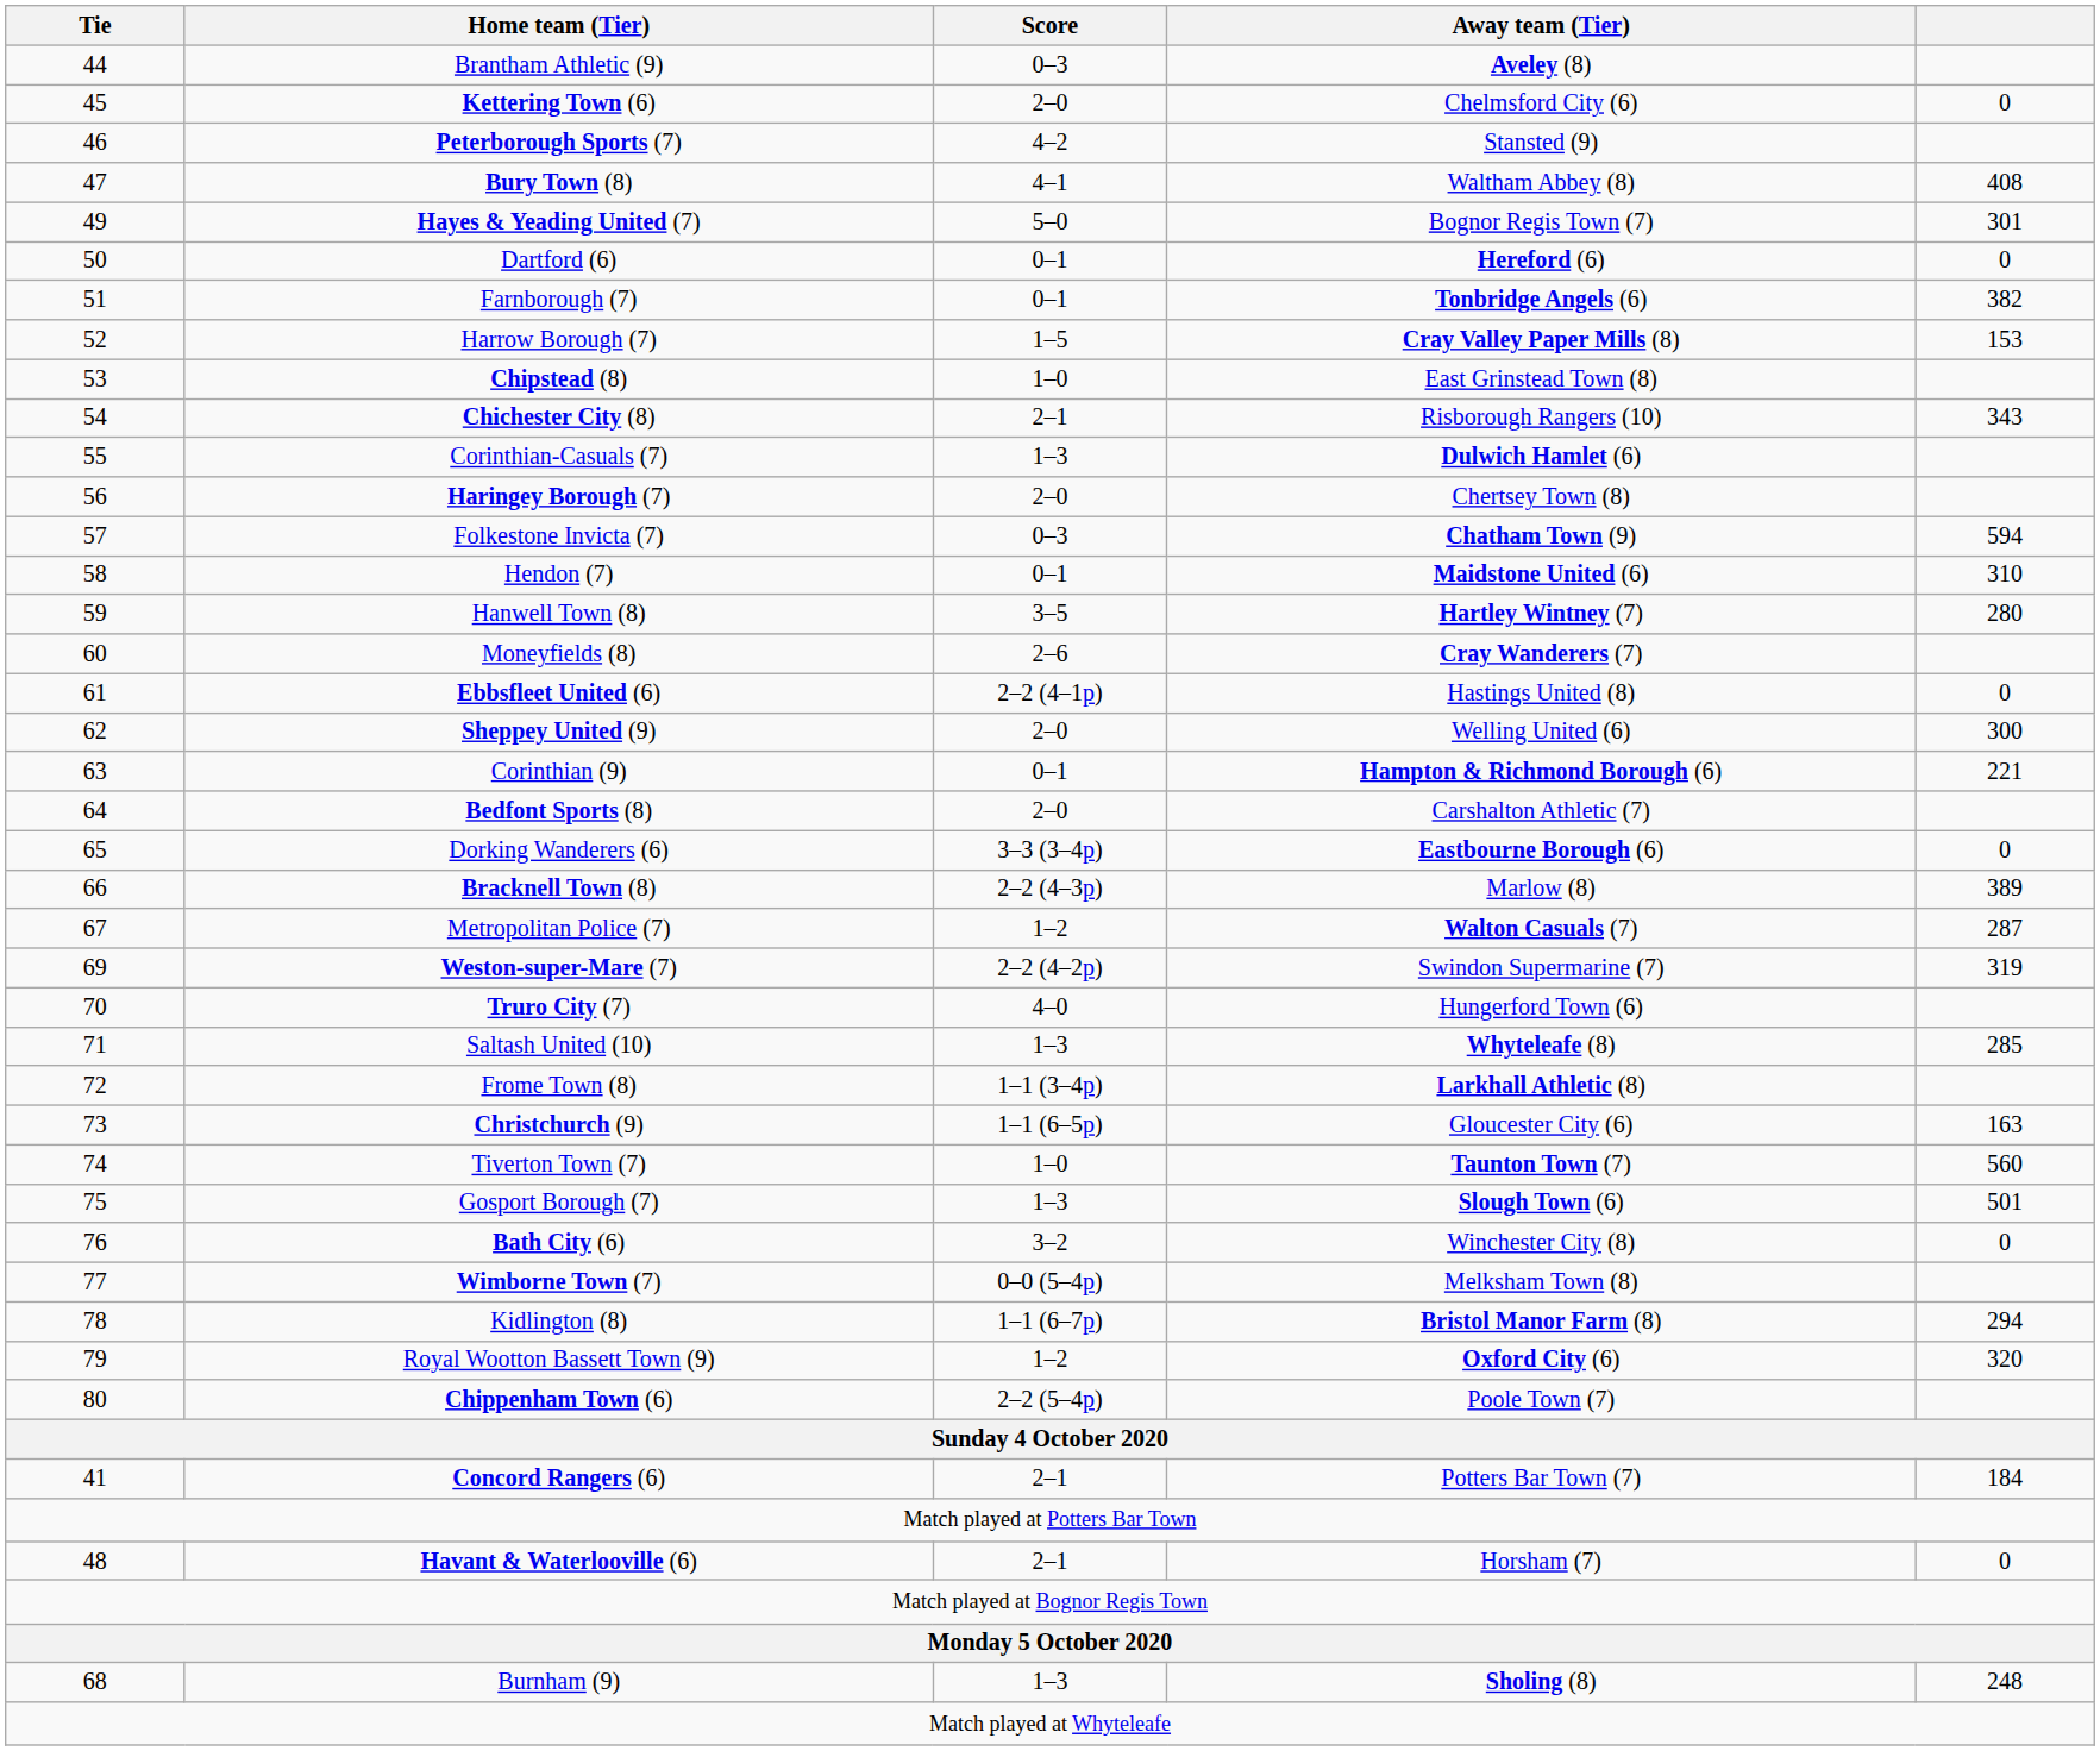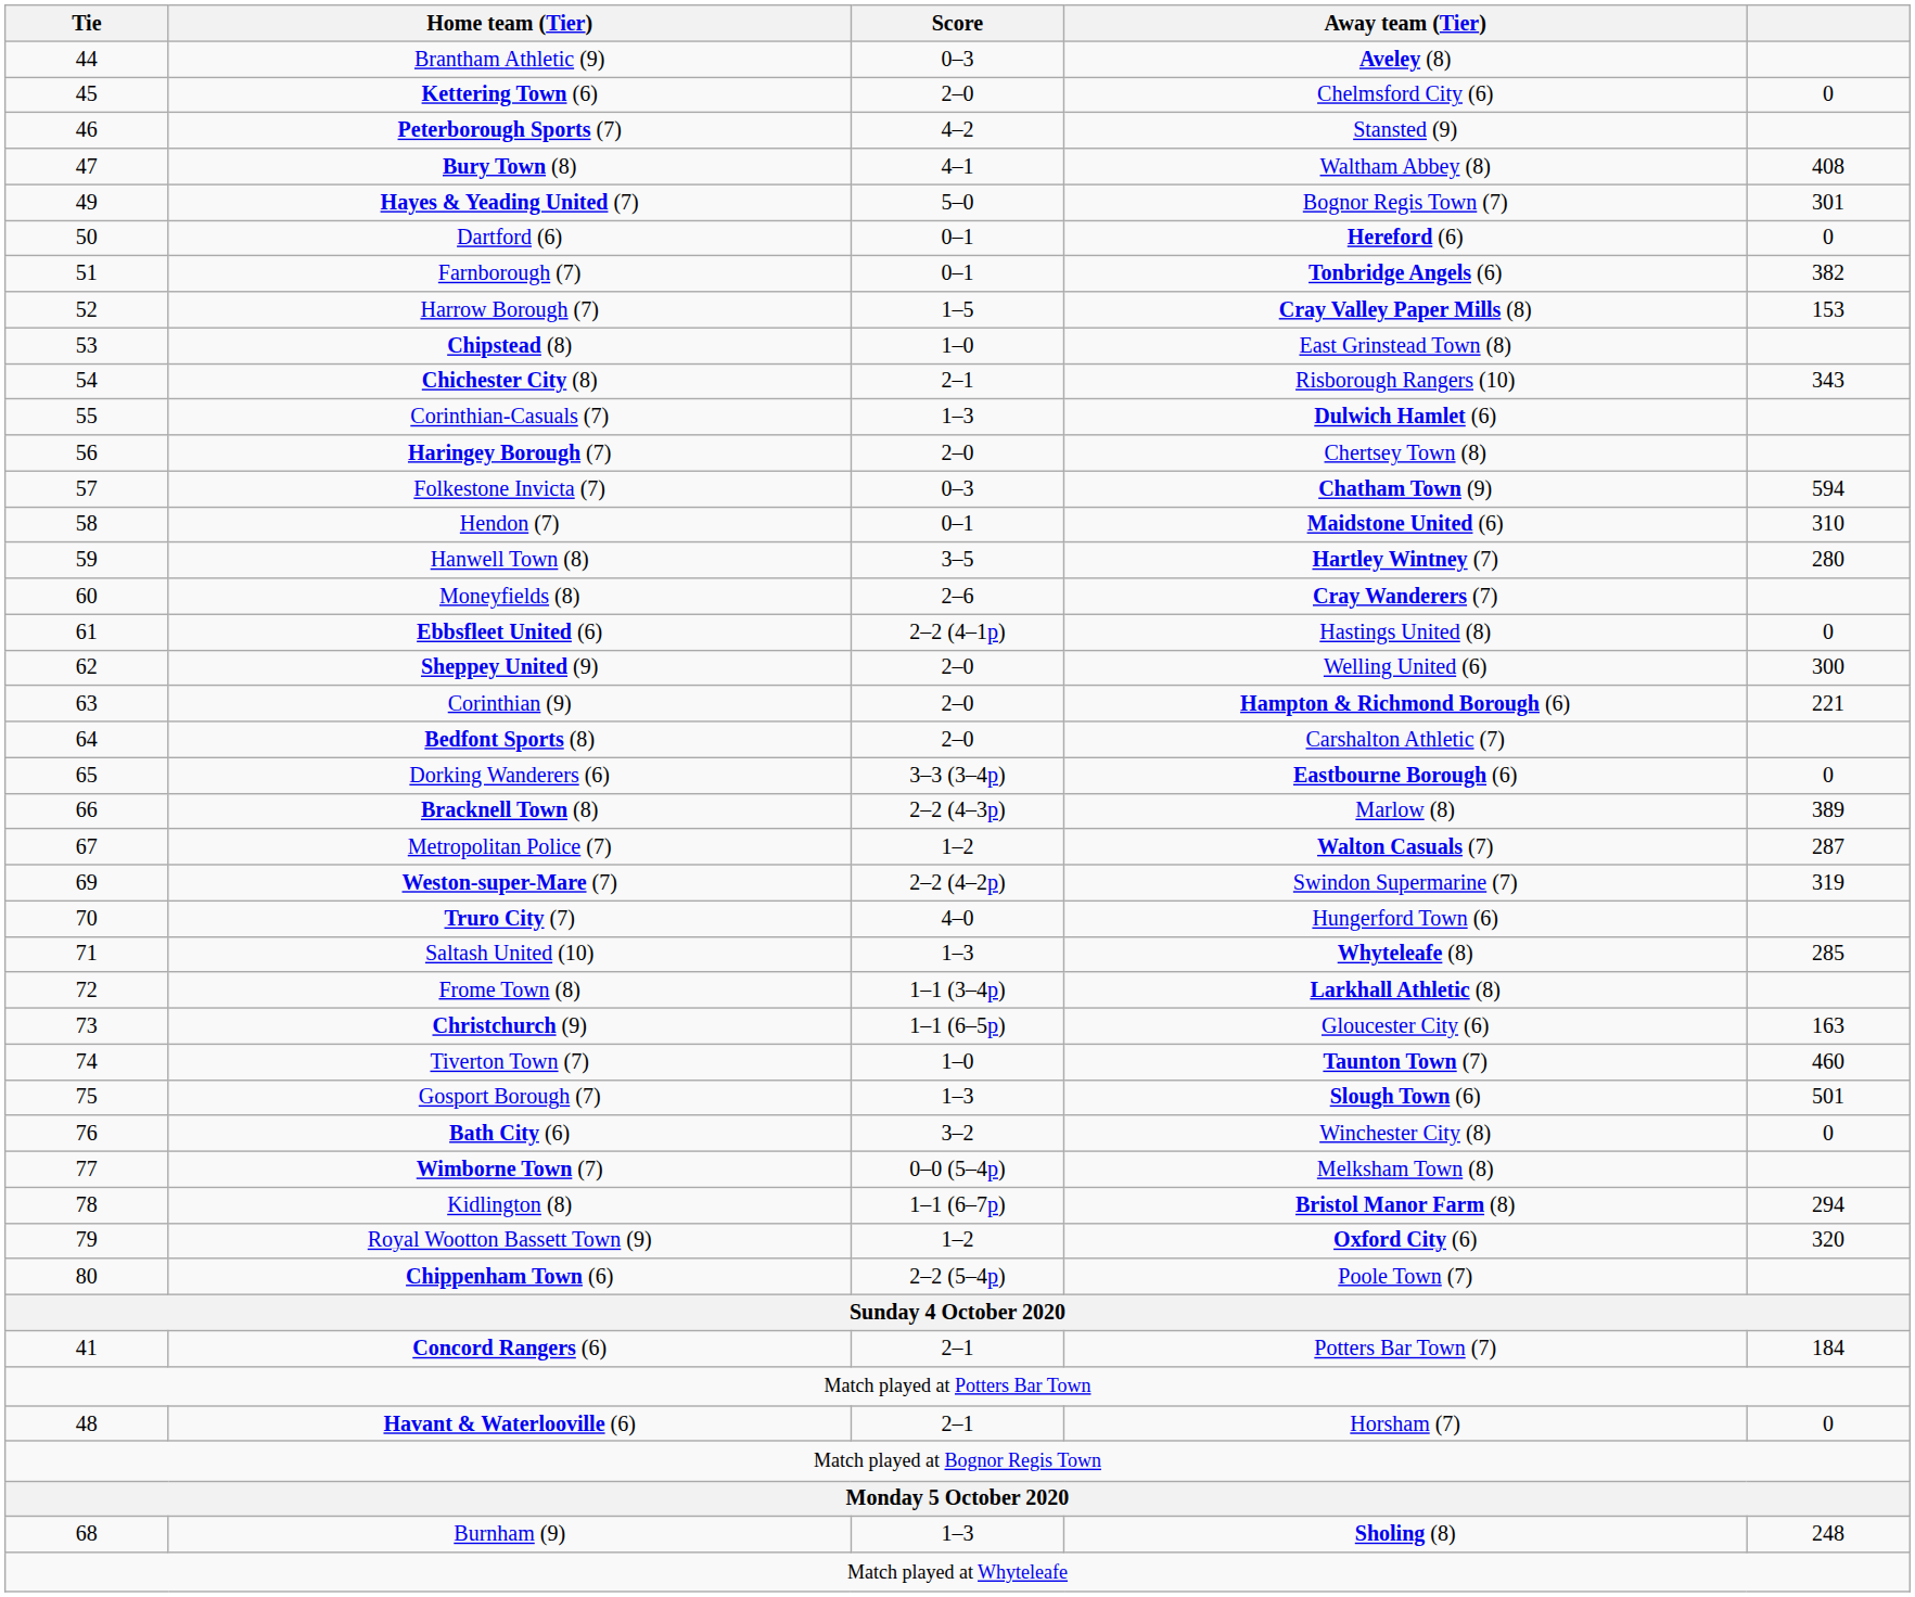Corinthian (9) | Score: 0–1 -> 2–0
Tiverton Town (7) | column 5: 560 -> 460
